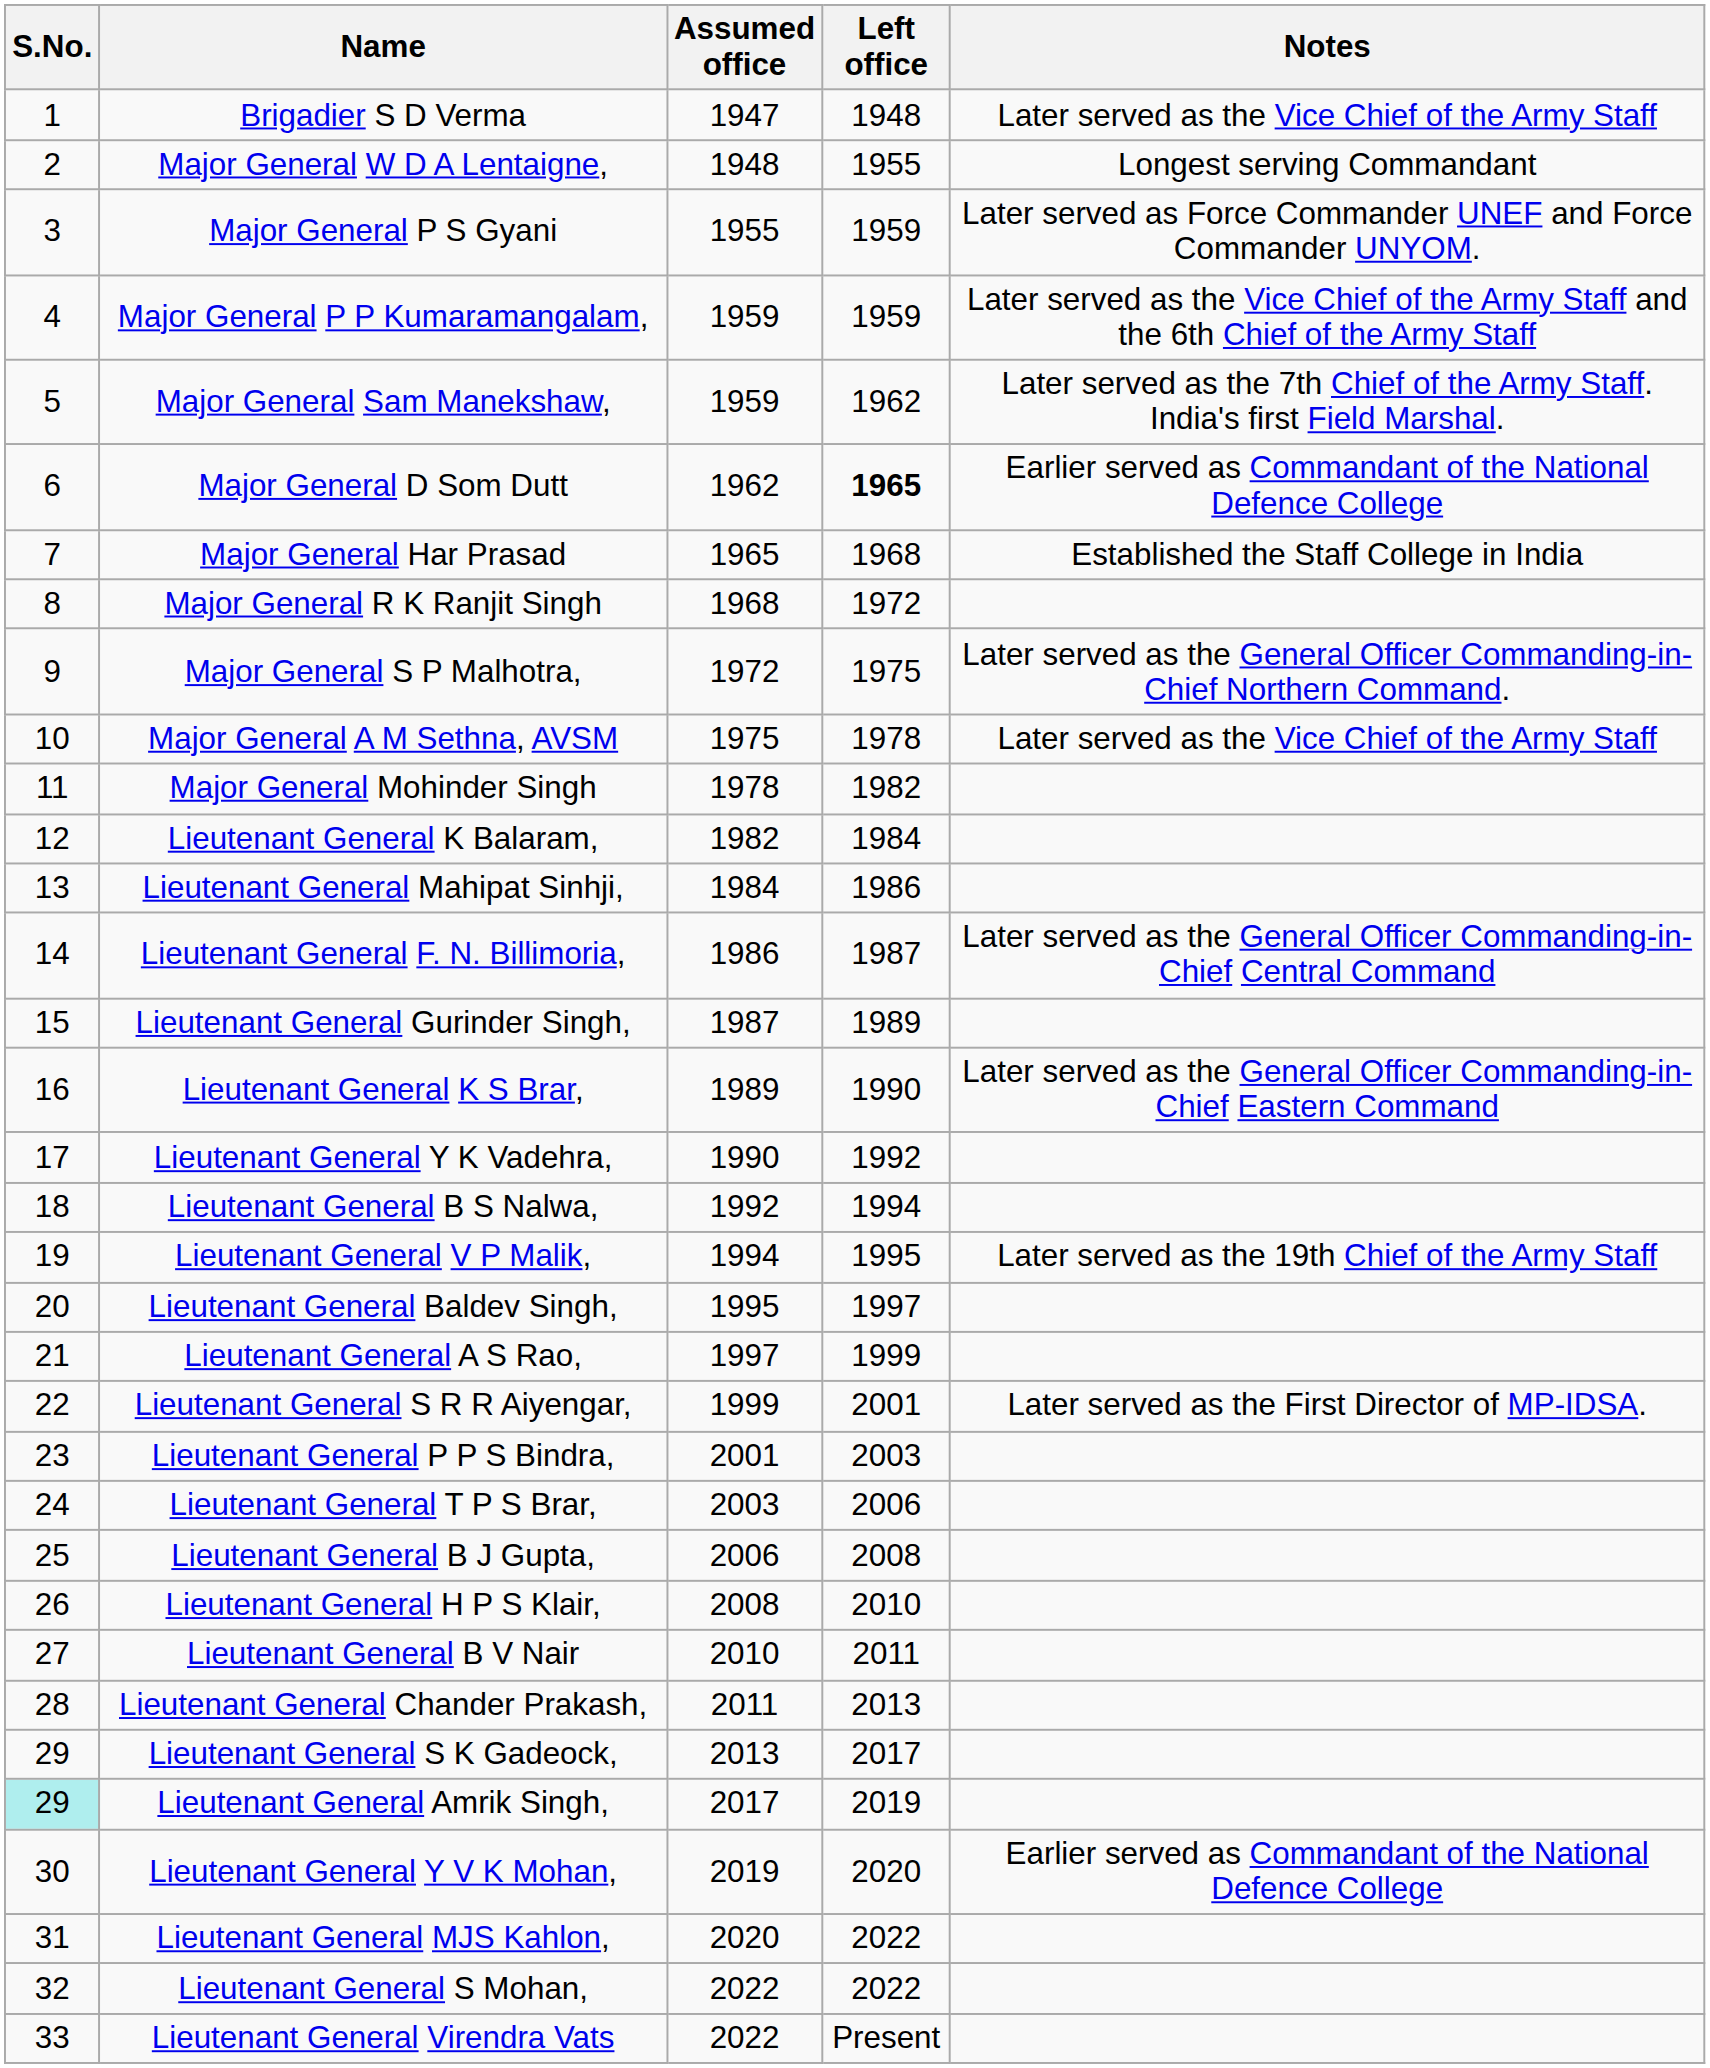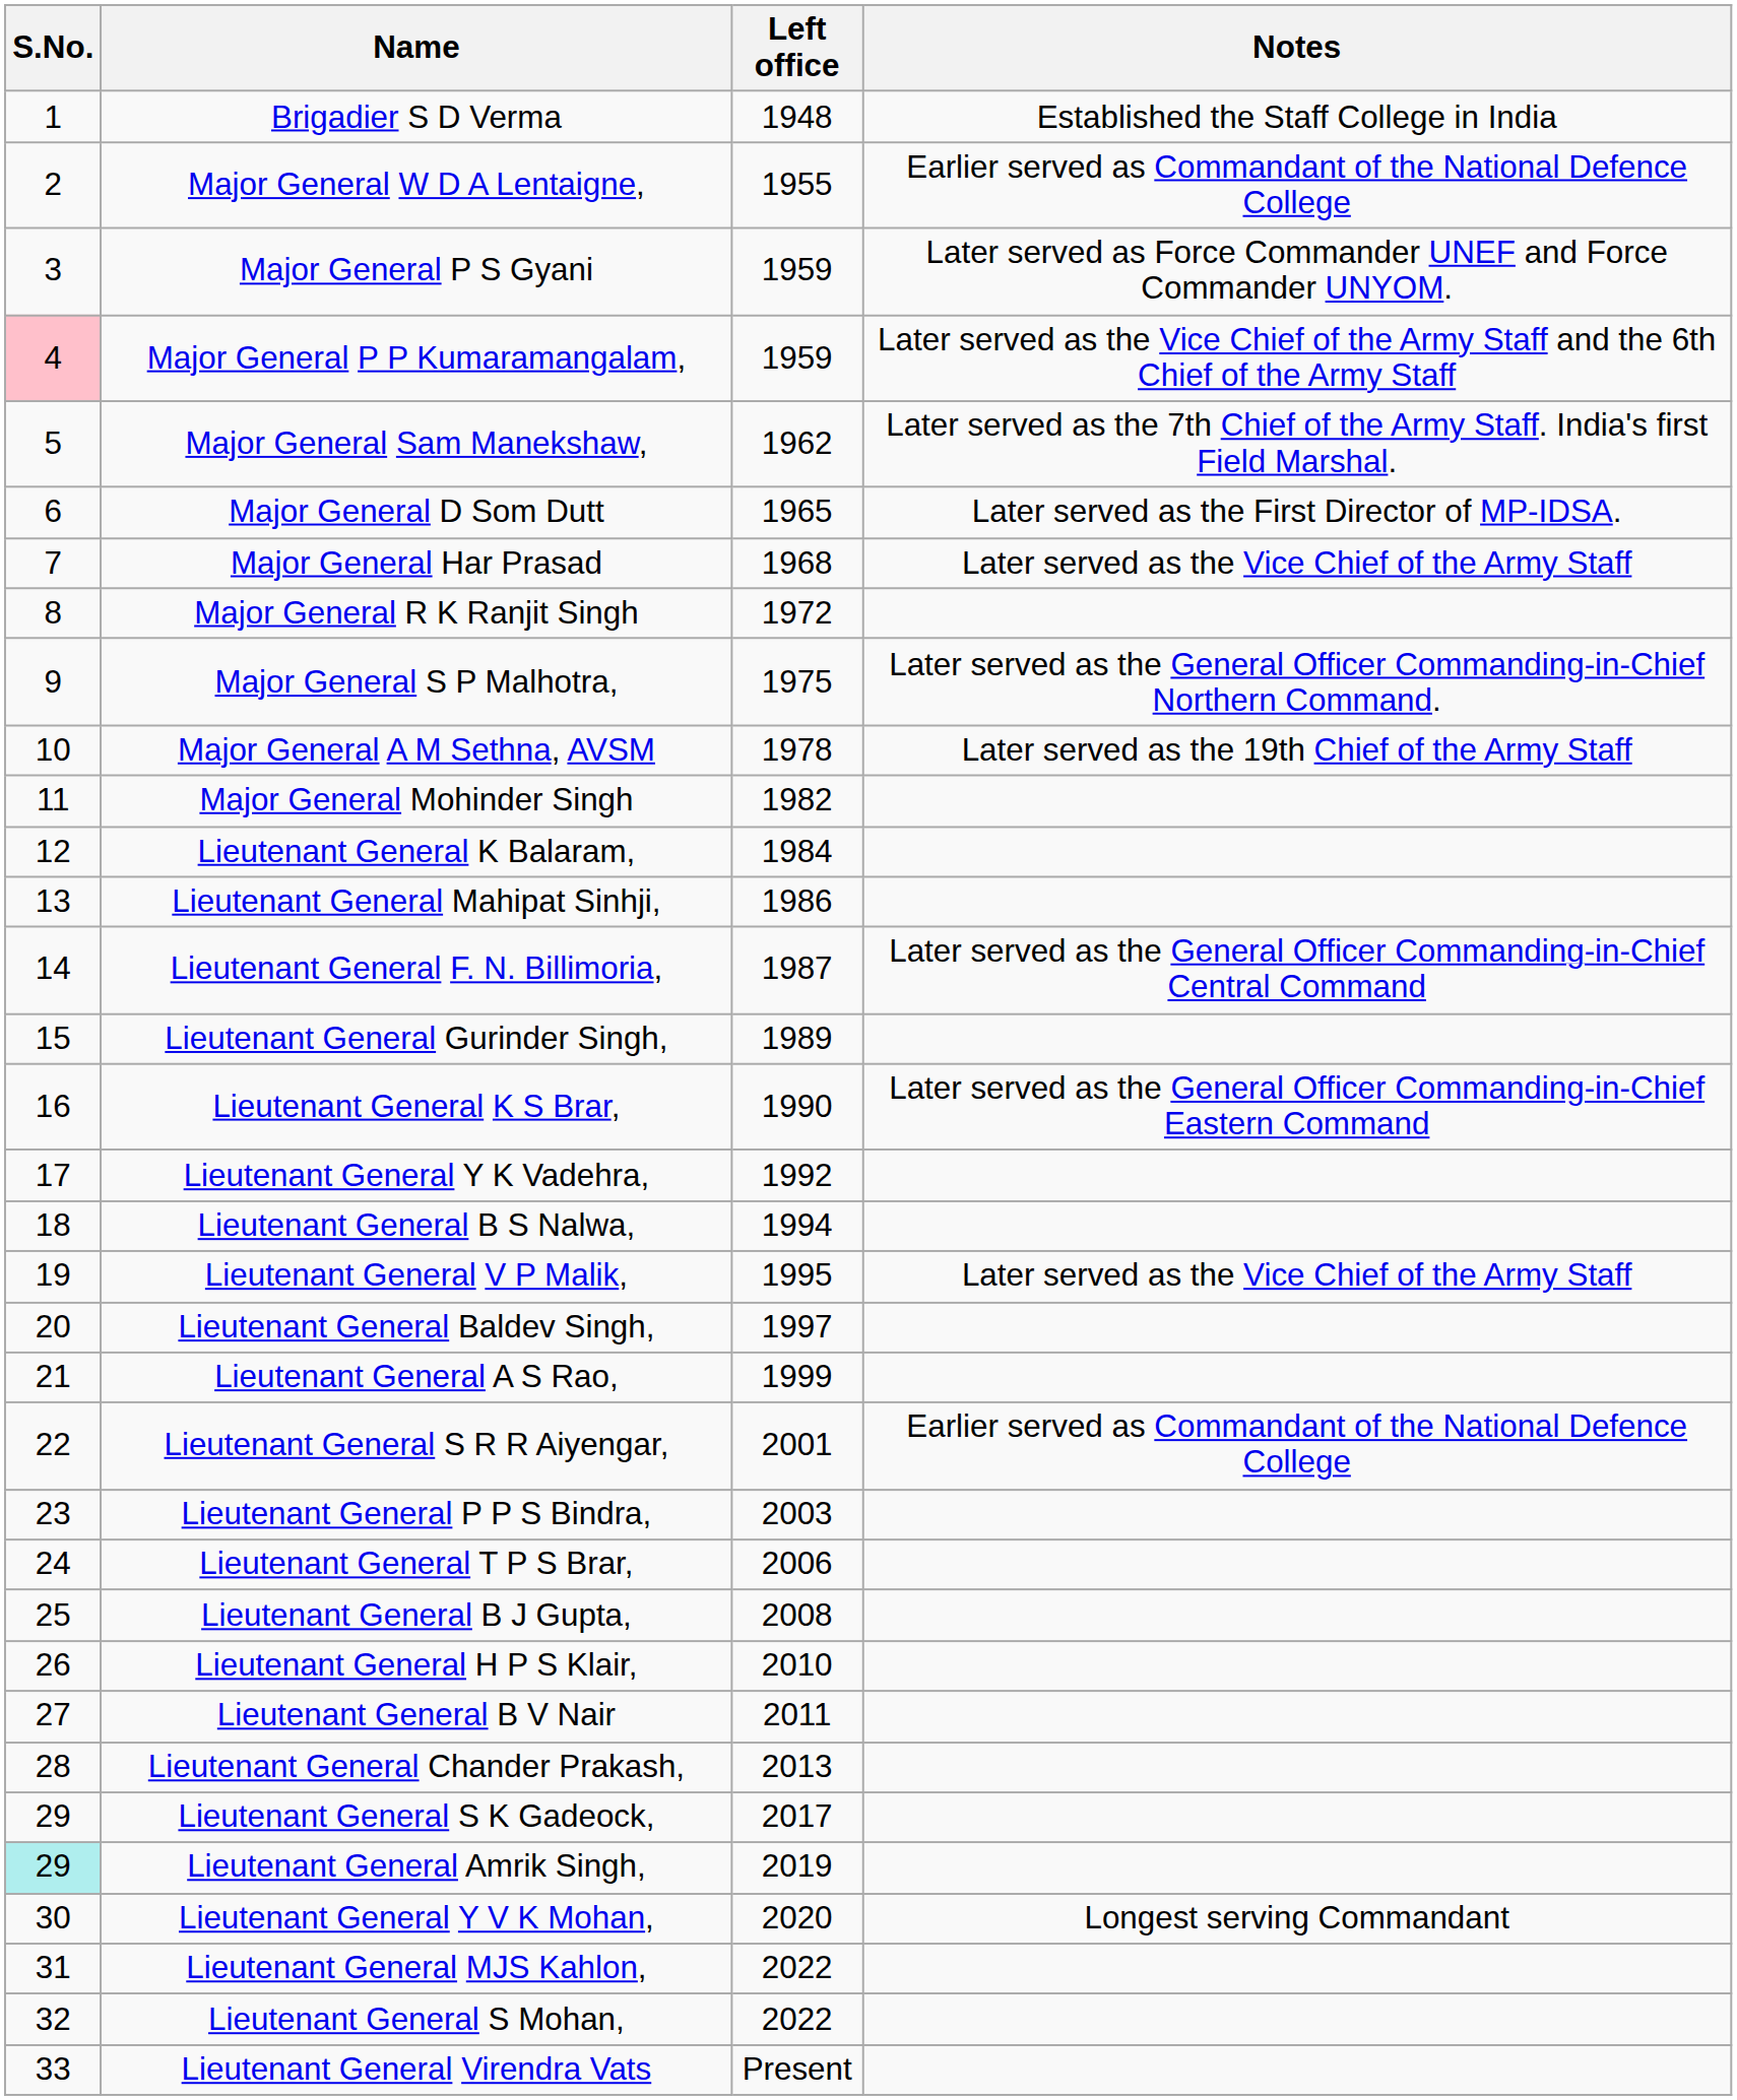- column: Assumed office | 1947 | 1948 | 1955 | 1959 | 1959 | 1962 | 1965 | 1968 | 1972 | 1975 | 1978 | 1982 | 1984 | 1986 | 1987 | 1989 | 1990 | 1992 | 1994 | 1995 | 1997 | 1999 | 2001 | 2003 | 2006 | 2008 | 2010 | 2011 | 2013 | 2017 | 2019 | 2020 | 2022 | 2022
Brigadier S D Verma | Notes: Later served as the Vice Chief of the Army Staff -> Established the Staff College in India
Major General W D A Lentaigne, | Notes: Longest serving Commandant -> Earlier served as Commandant of the National Defence College
Major General P P Kumaramangalam, | S.No.: no background -> pink background
Major General D Som Dutt | Left office: bold -> normal
Major General D Som Dutt | Notes: Earlier served as Commandant of the National Defence College -> Later served as the First Director of MP-IDSA.
Major General Har Prasad | Notes: Established the Staff College in India -> Later served as the Vice Chief of the Army Staff
Major General A M Sethna, AVSM | Notes: Later served as the Vice Chief of the Army Staff -> Later served as the 19th Chief of the Army Staff
Lieutenant General V P Malik, | Notes: Later served as the 19th Chief of the Army Staff -> Later served as the Vice Chief of the Army Staff
Lieutenant General S R R Aiyengar, | Notes: Later served as the First Director of MP-IDSA. -> Earlier served as Commandant of the National Defence College
Lieutenant General Y V K Mohan, | Notes: Earlier served as Commandant of the National Defence College -> Longest serving Commandant
